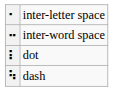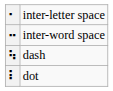rows swapped: ⠇ <-> ⠳
